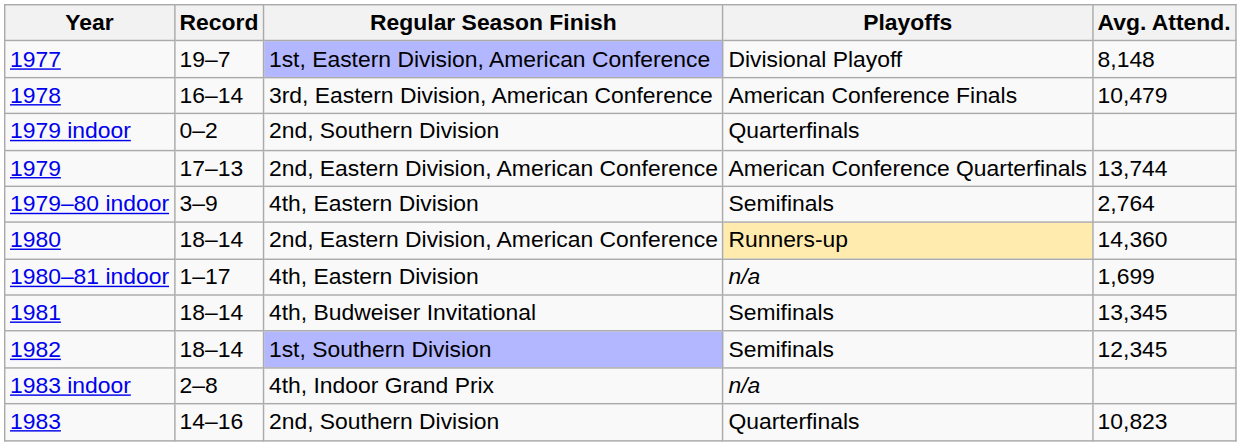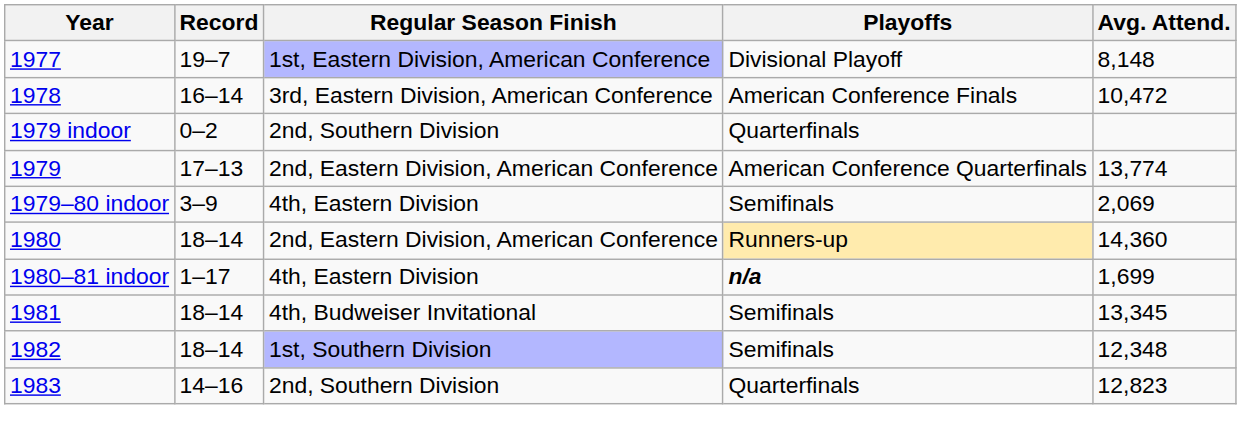1978 | Avg. Attend.: 10,479 -> 10,472
1979 | Avg. Attend.: 13,744 -> 13,774
1979–80 indoor | Avg. Attend.: 2,764 -> 2,069
1980–81 indoor | Playoffs: normal -> bold
1982 | Avg. Attend.: 12,345 -> 12,348
- row: 1983 indoor | 2–8 | 4th, Indoor Grand Prix | n/a
1983 | Avg. Attend.: 10,823 -> 12,823
